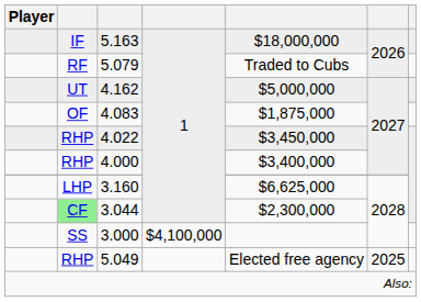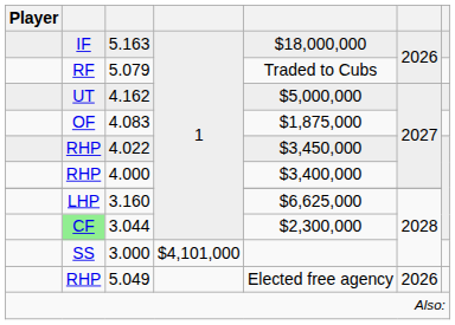3.000 | column 4: $4,100,000 -> $4,101,000
5.049 | column 6: 2025 -> 2026
